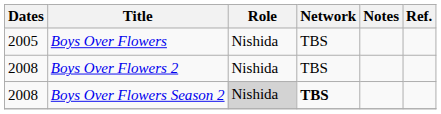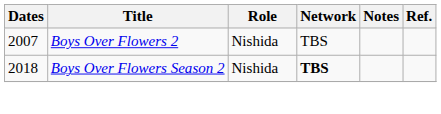- row: 2005 | Boys Over Flowers | Nishida | TBS
Boys Over Flowers 2 | Dates: 2008 -> 2007
Boys Over Flowers Season 2 | Dates: 2008 -> 2018
Boys Over Flowers Season 2 | Role: lightgrey background -> no background
